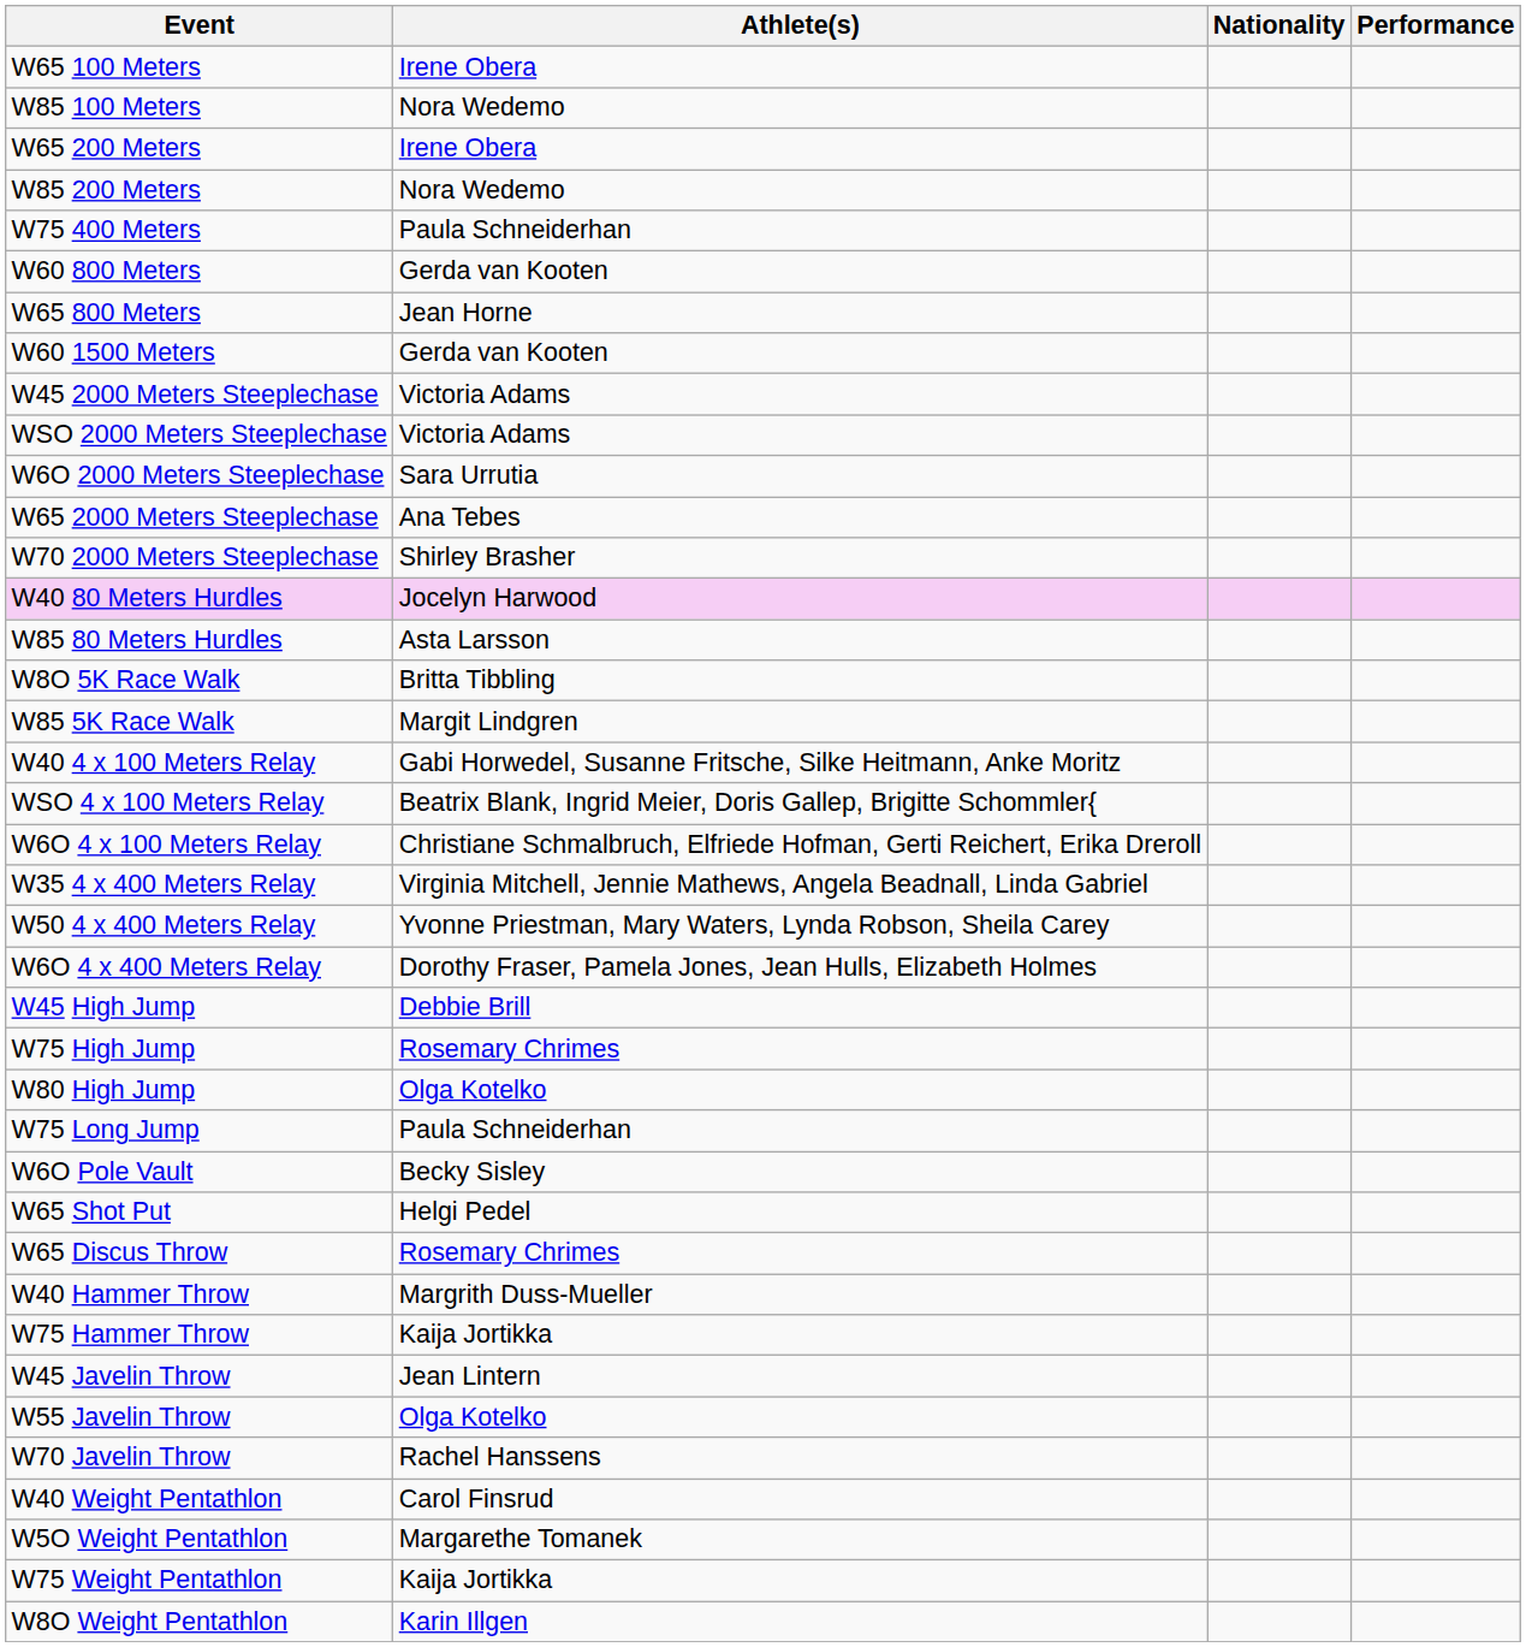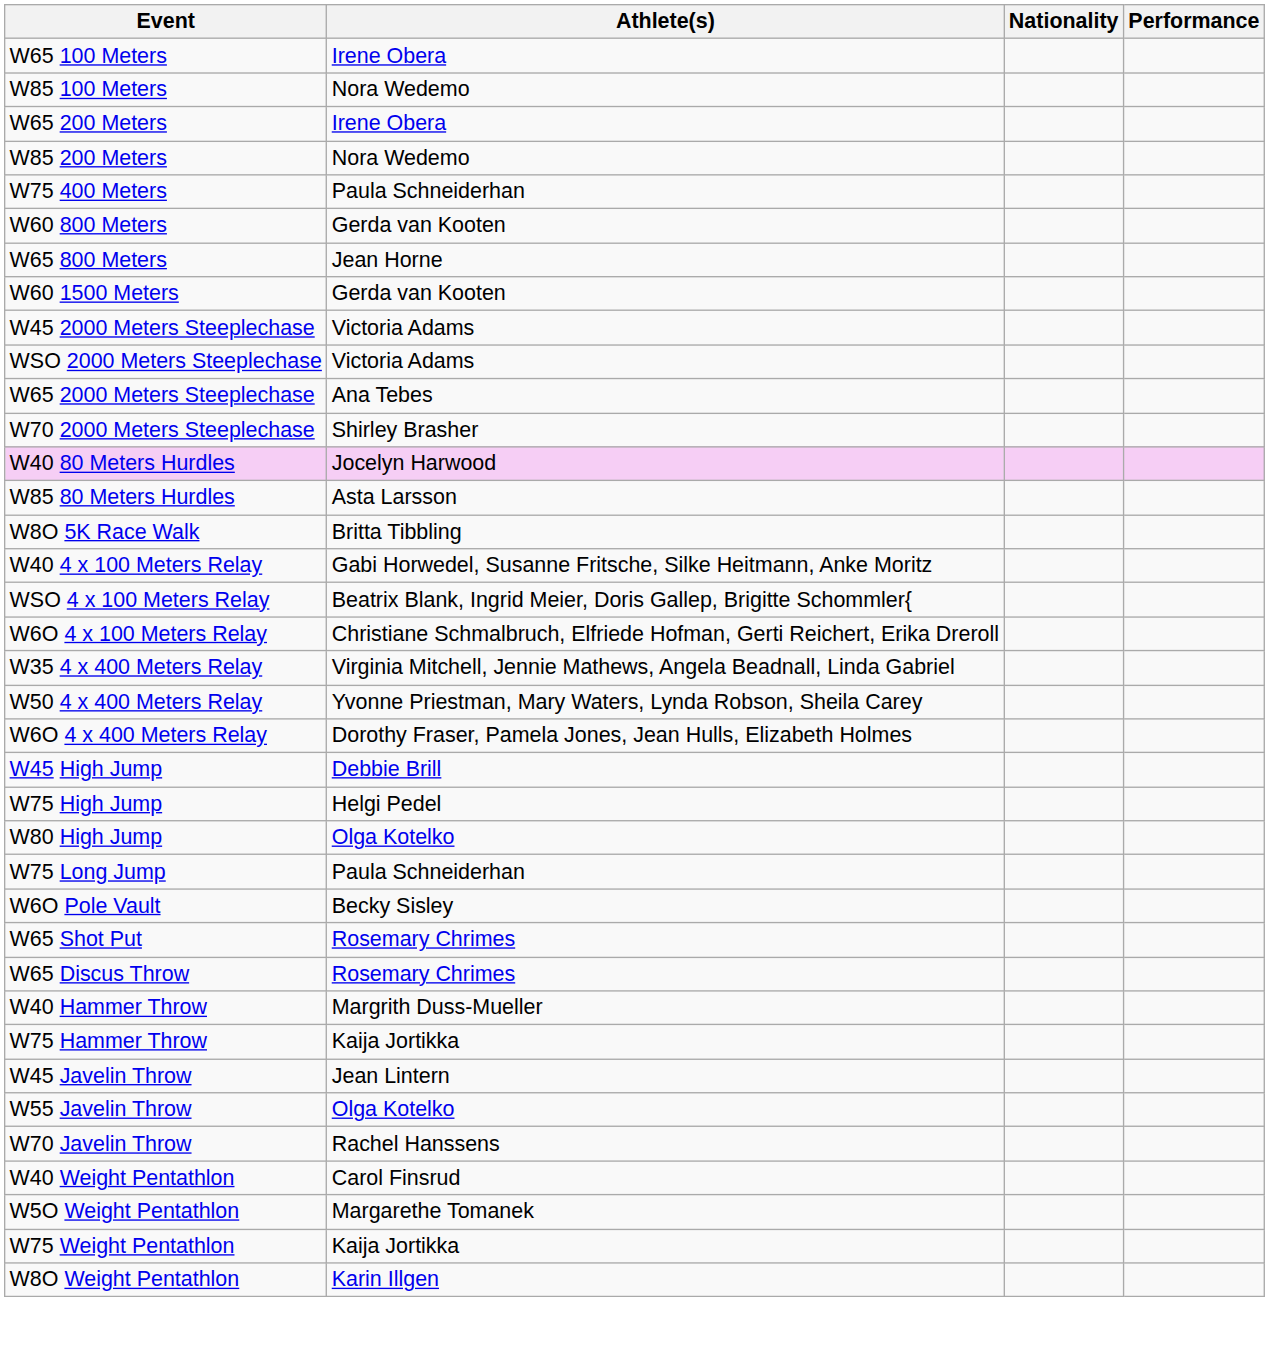- row: W6O 2000 Meters Steeplechase | Sara Urrutia
- row: W85 5K Race Walk | Margit Lindgren
W75 High Jump | Athlete(s): Rosemary Chrimes -> Helgi Pedel
W65 Shot Put | Athlete(s): Helgi Pedel -> Rosemary Chrimes
